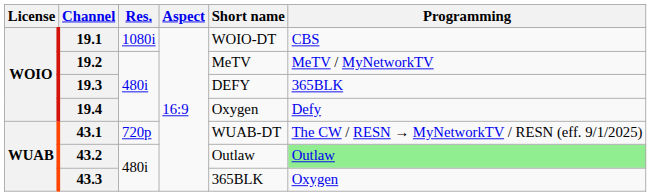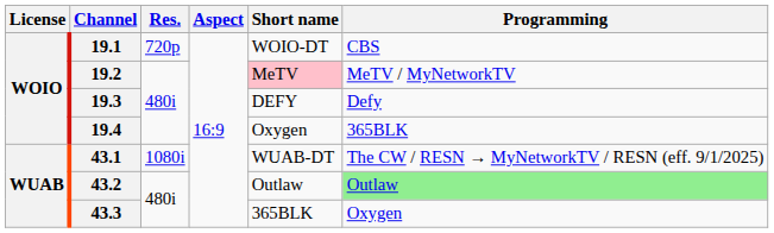19.1 | Res.: 1080i -> 720p
19.2 | Short name: no background -> pink background
19.3 | Programming: 365BLK -> Defy
19.4 | Programming: Defy -> 365BLK
43.1 | Res.: 720p -> 1080i
